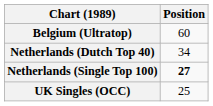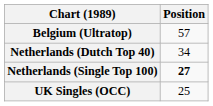Belgium (Ultratop) | Position: 60 -> 57
